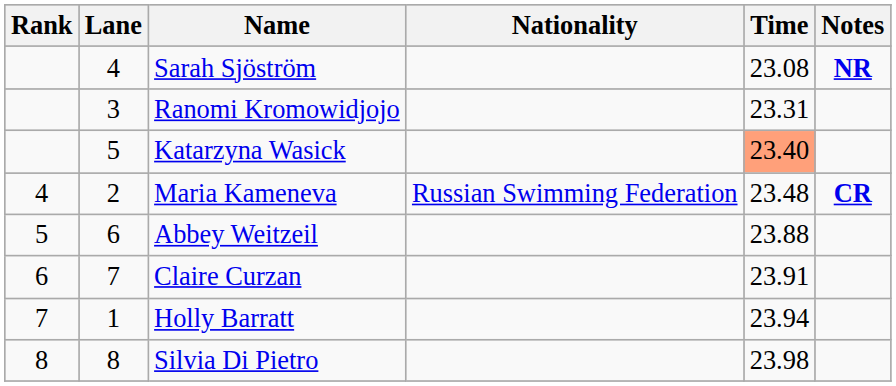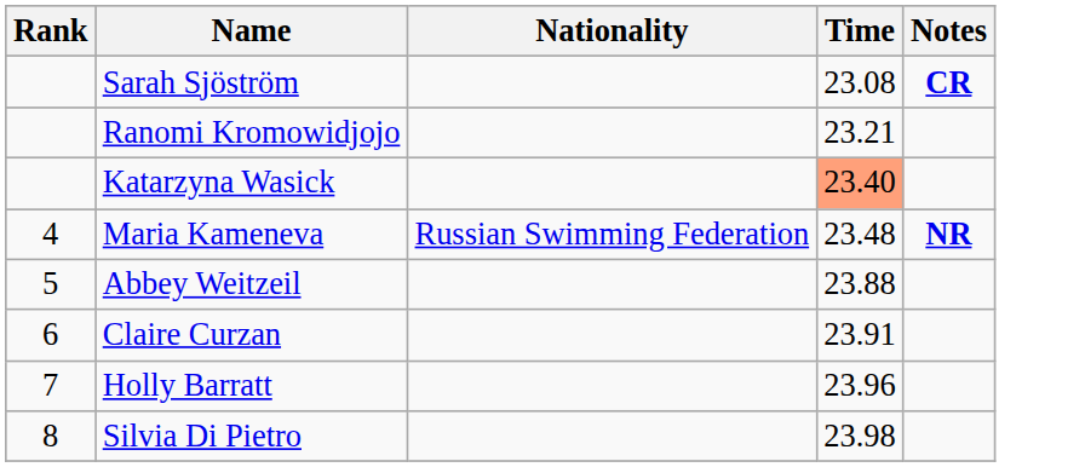- column: Lane | 4 | 3 | 5 | 2 | 6 | 7 | 1 | 8
Sarah Sjöström | Notes: NR -> CR
Ranomi Kromowidjojo | Time: 23.31 -> 23.21
Maria Kameneva | Notes: CR -> NR
Holly Barratt | Time: 23.94 -> 23.96
